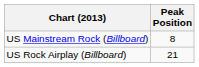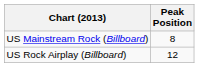US Rock Airplay (Billboard) | Peak Position: 21 -> 12
